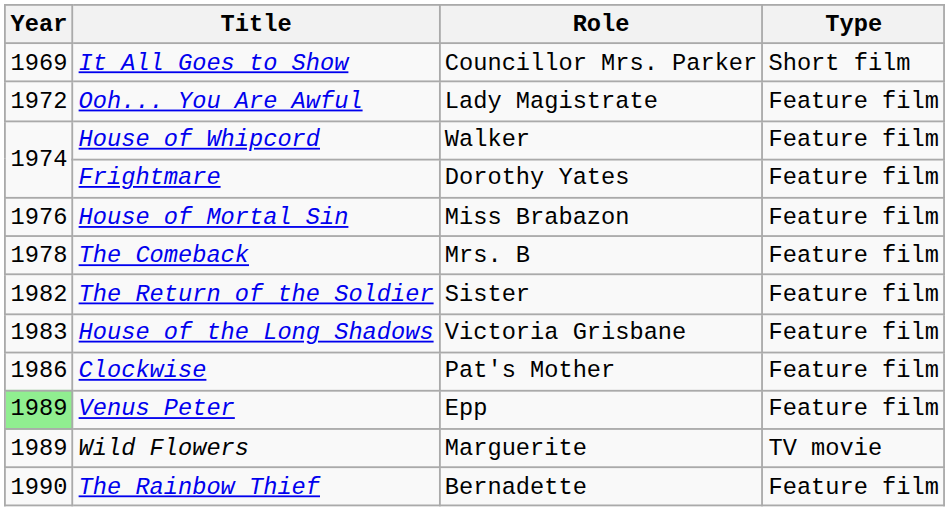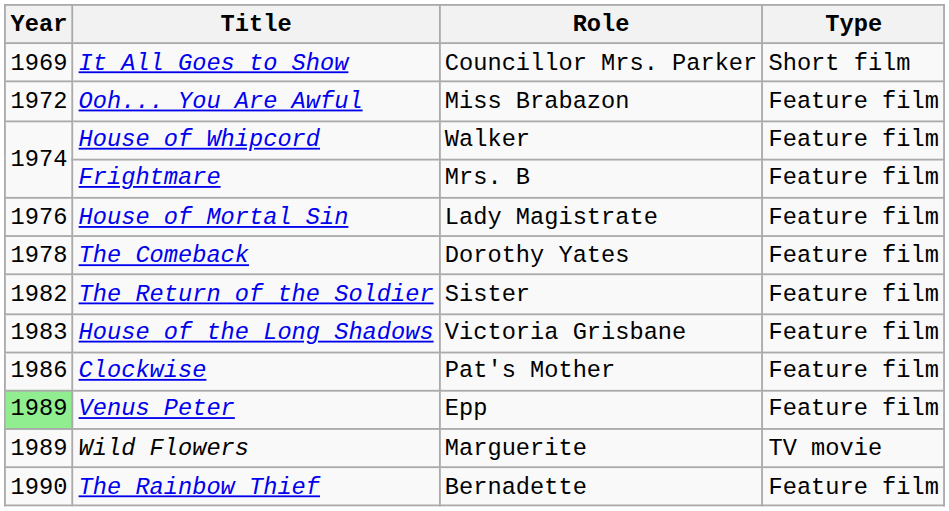Ooh... You Are Awful | Role: Lady Magistrate -> Miss Brabazon
Frightmare | Role: Dorothy Yates -> Mrs. B
House of Mortal Sin | Role: Miss Brabazon -> Lady Magistrate
The Comeback | Role: Mrs. B -> Dorothy Yates
